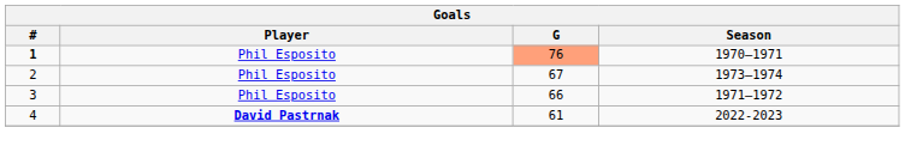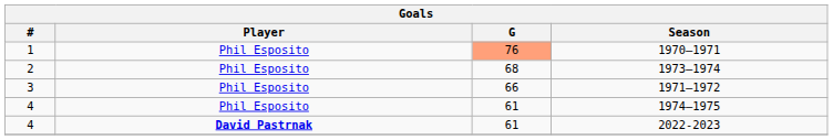1970–1971 | #: bold -> normal
1973–1974 | G: 67 -> 68
+ row: 4 | Phil Esposito | 61 | 1974–1975
